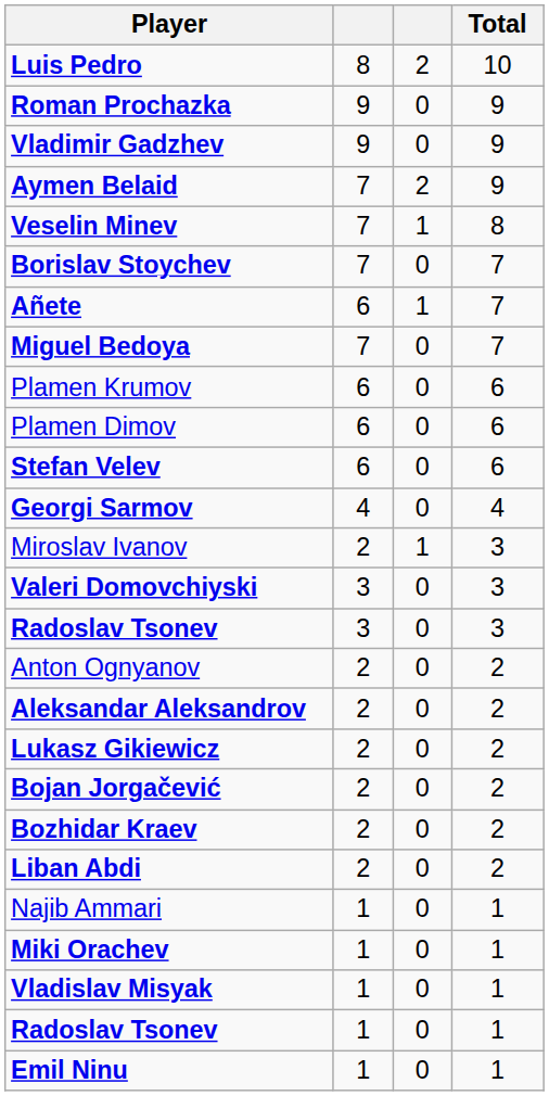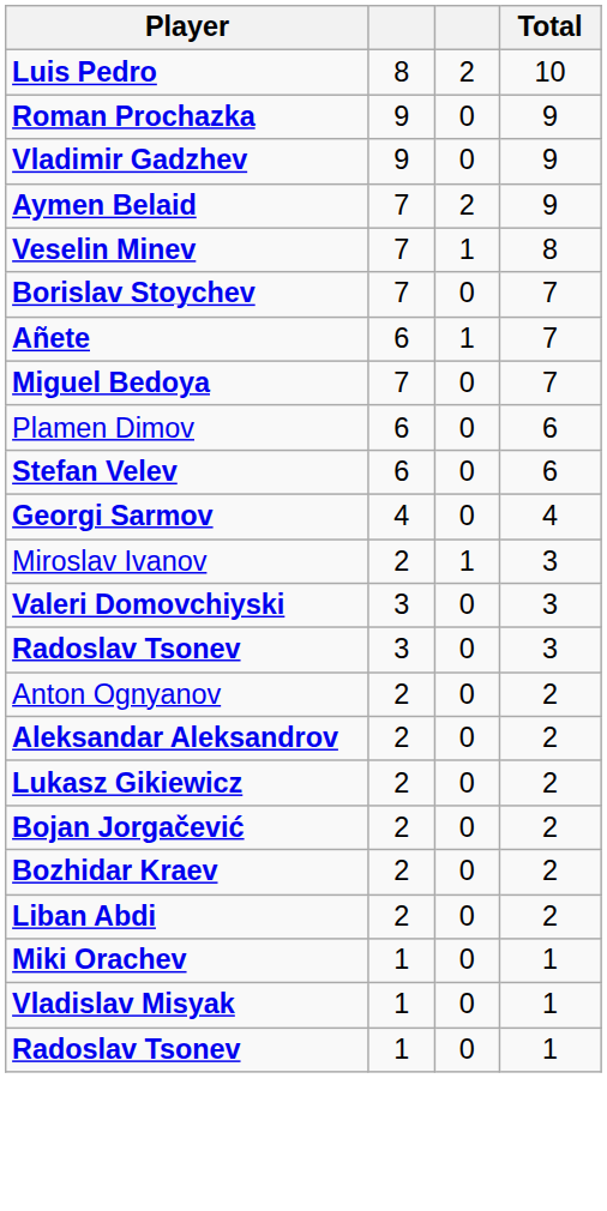- row: Plamen Krumov | 6 | 0 | 6
- row: Najib Ammari | 1 | 0 | 1
- row: Emil Ninu | 1 | 0 | 1
